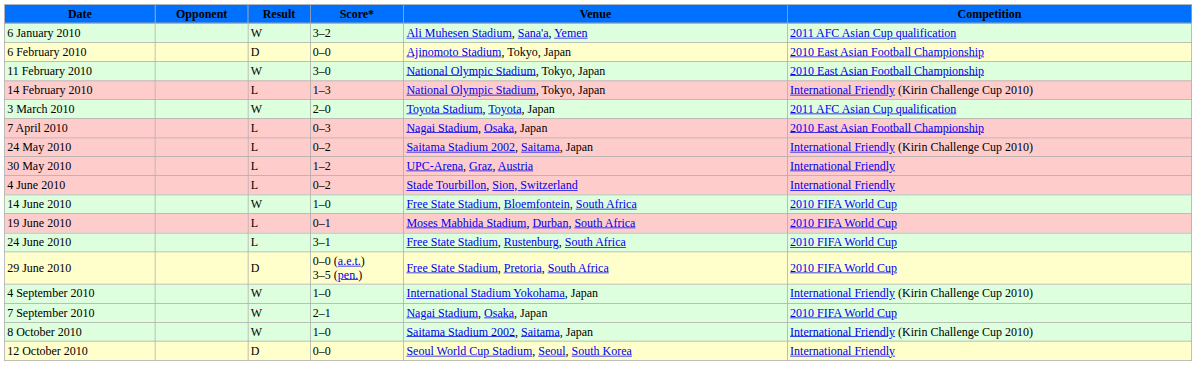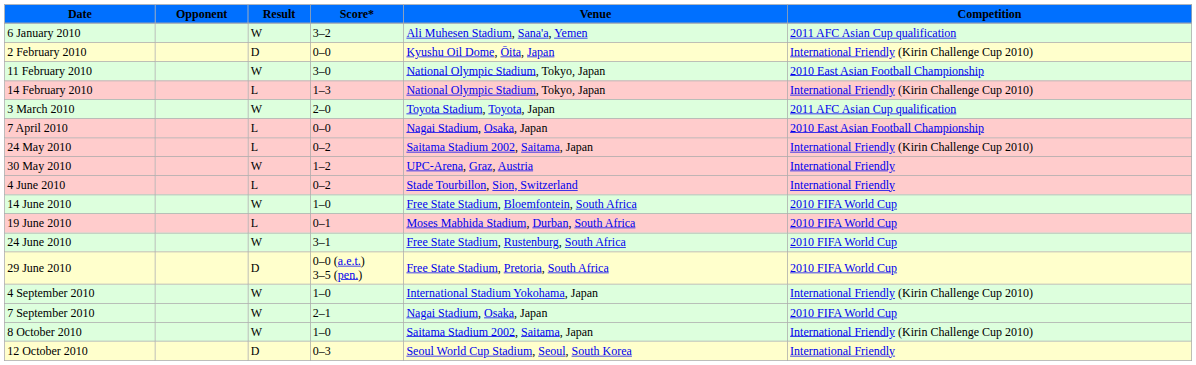+ row: 2 February 2010 | D | 0–0 | Kyushu Oil Dome, Ōita, Japan | International Friendly (Kirin Challenge Cup 2010)
- row: 6 February 2010 | D | 0–0 | Ajinomoto Stadium, Tokyo, Japan | 2010 East Asian Football Championship
7 April 2010 | Score*: 0–3 -> 0–0
30 May 2010 | Result: L -> W
24 June 2010 | Result: L -> W
12 October 2010 | Score*: 0–0 -> 0–3
